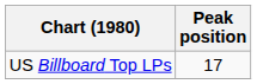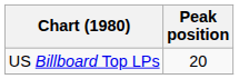US Billboard Top LPs | Peak position: 17 -> 20
